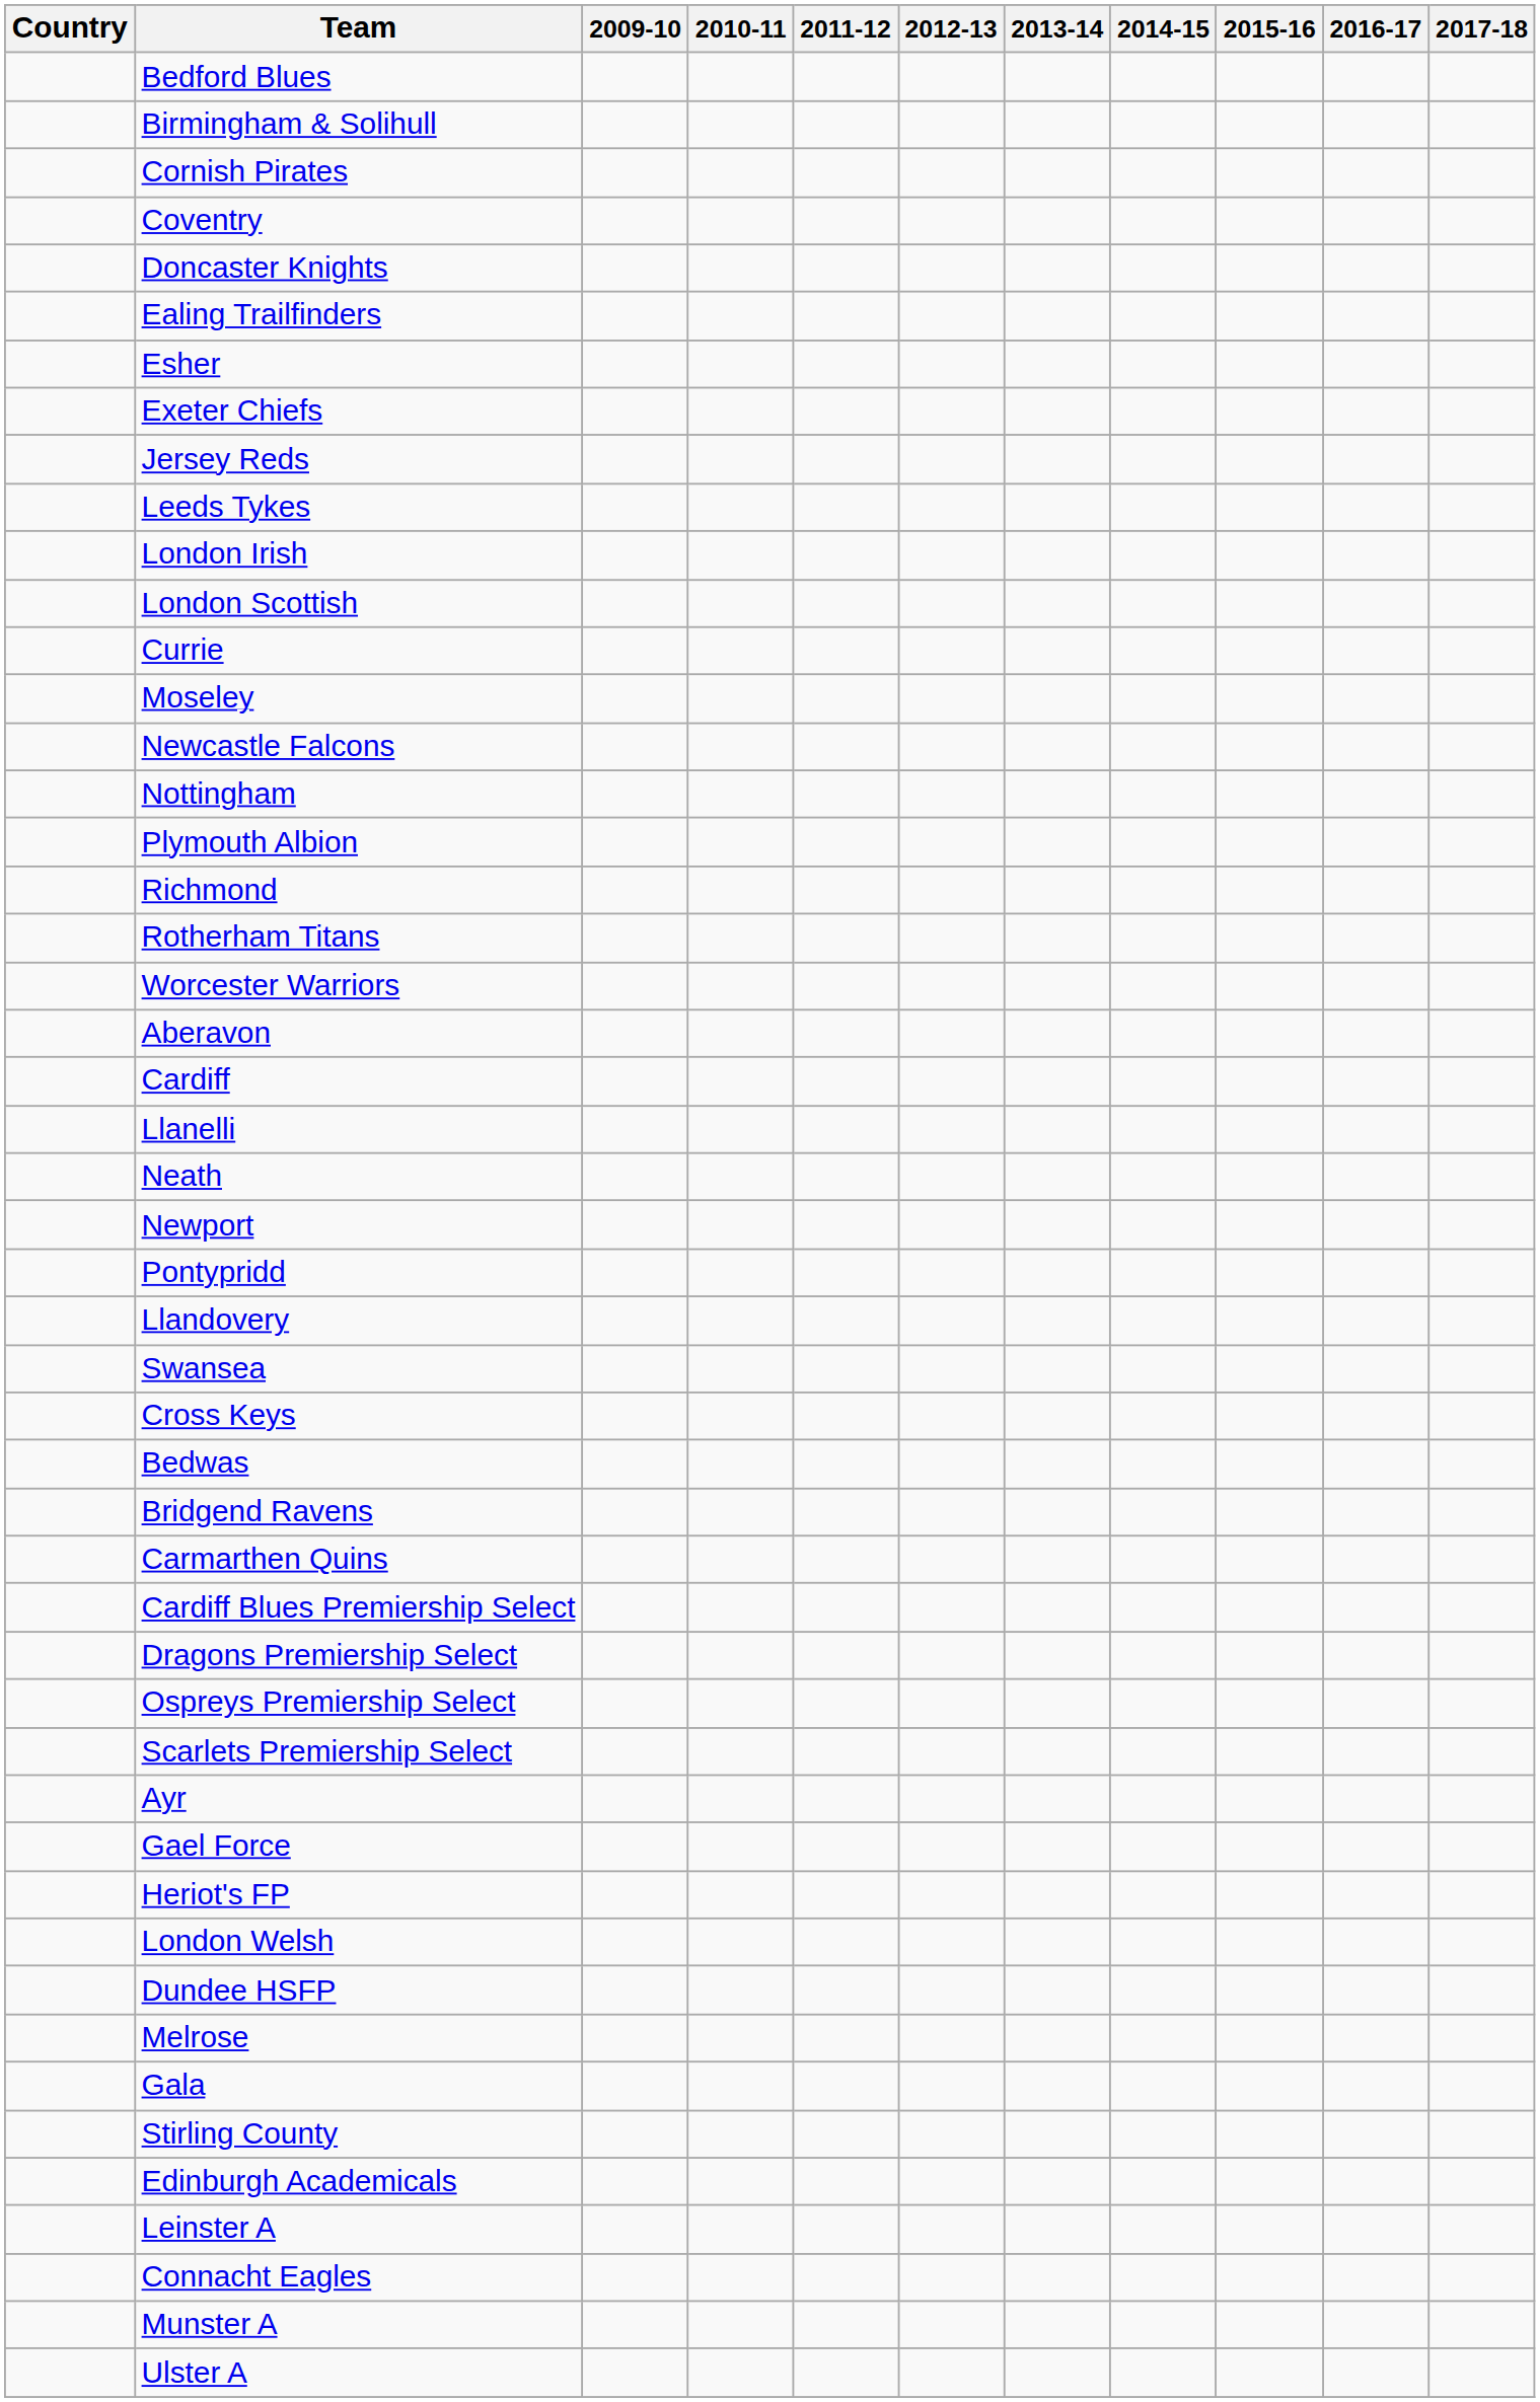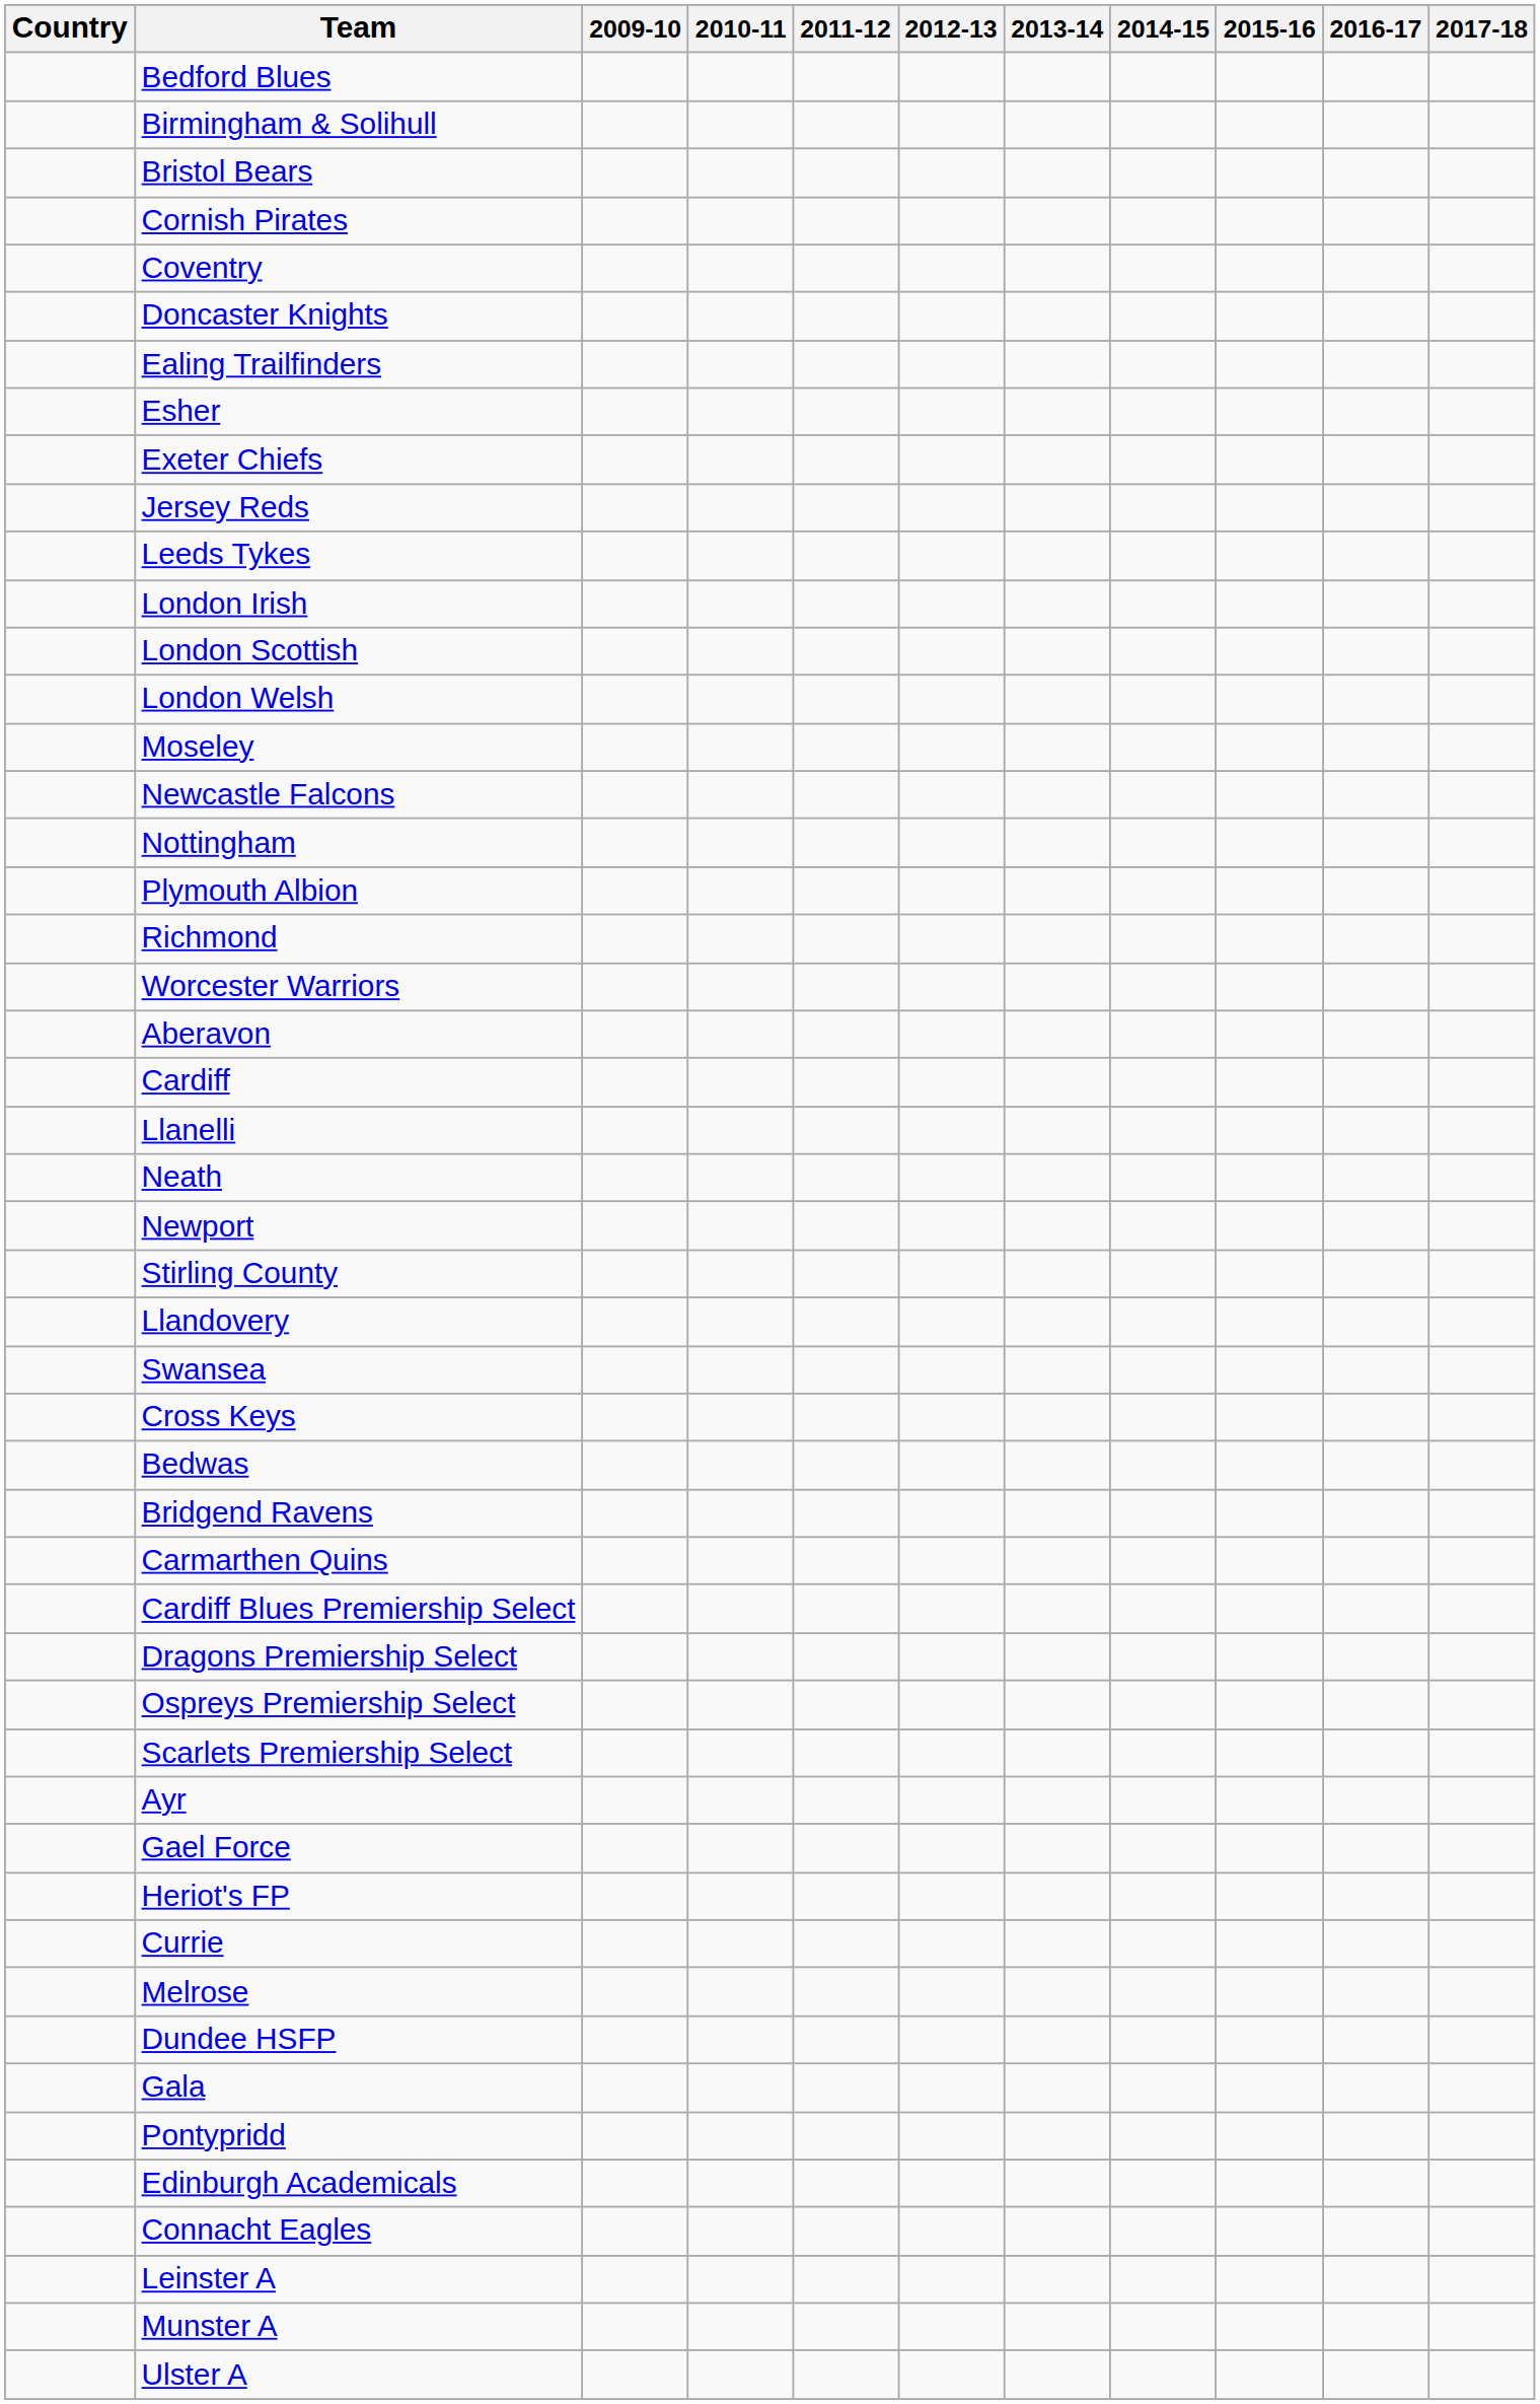+ row: Bristol Bears
rows swapped: London Welsh <-> Currie
- row: Rotherham Titans
rows swapped: Pontypridd <-> Stirling County
rows swapped: Melrose <-> Dundee HSFP
rows swapped: Connacht Eagles <-> Leinster A
